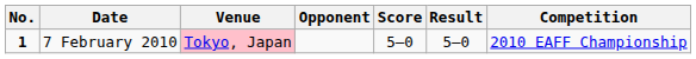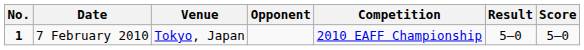columns swapped: Score <-> Competition
7 February 2010 | Venue: pink background -> no background
